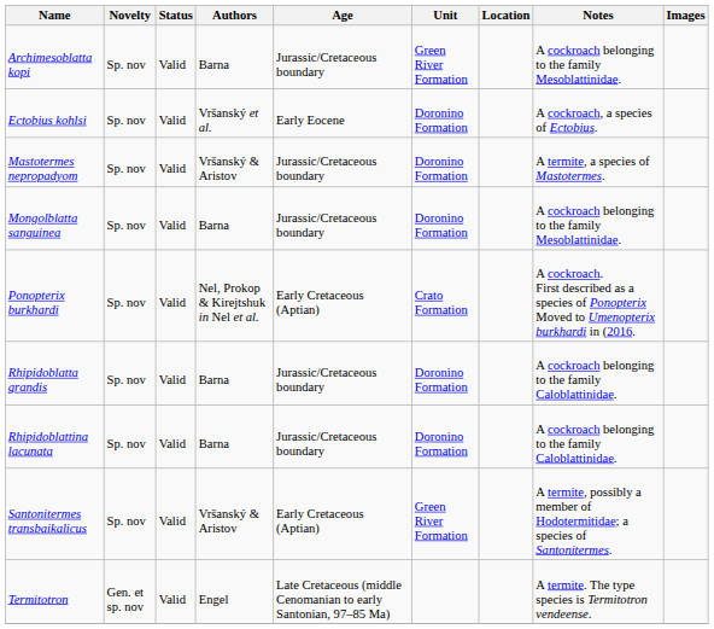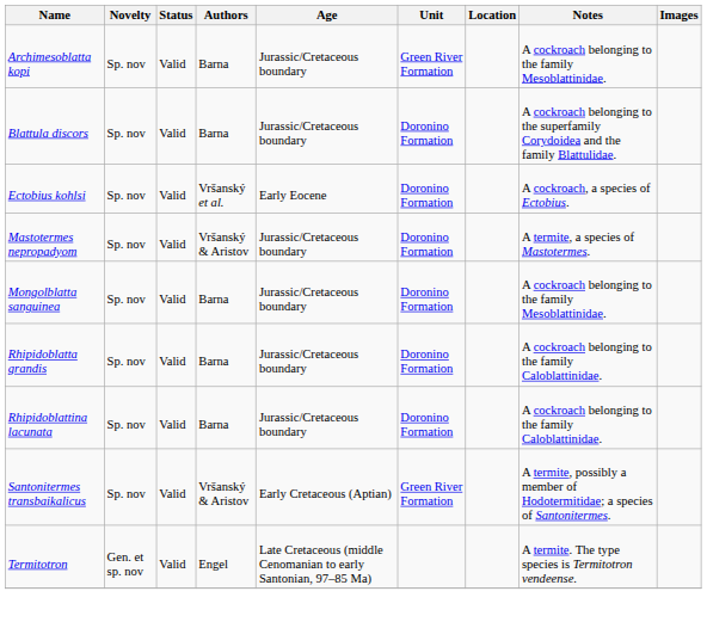+ row: Blattula discors | Sp. nov | Valid | Barna | Jurassic/Cretaceous boundary | Doronino Formation | A cockroach belonging to the superfamily Corydoidea and the family Blattulidae.
- row: Ponopterix burkhardi | Sp. nov | Valid | Nel, Prokop & Kirejtshuk in Nel et al. | Early Cretaceous (Aptian) | Crato Formation | A cockroach. First described as a species of Ponopterix Moved to Umenopterix burkhardi in (2016.
